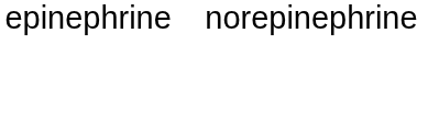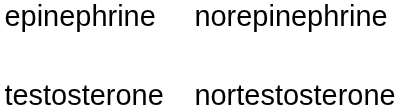+ row: testosterone | nortestosterone
